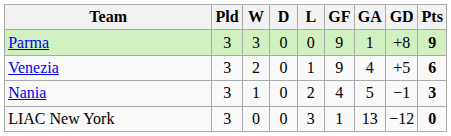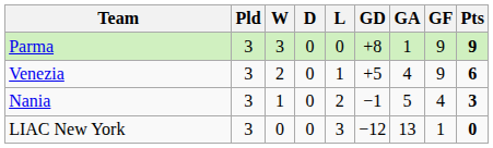columns swapped: GF <-> GD
